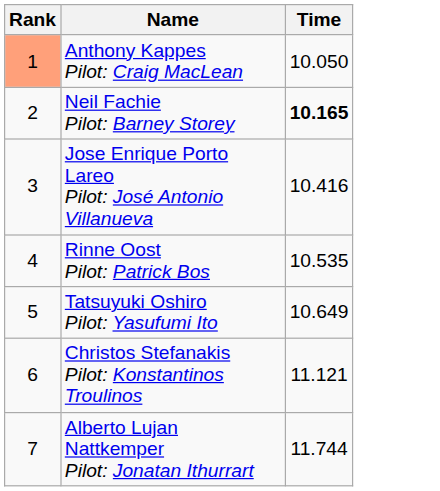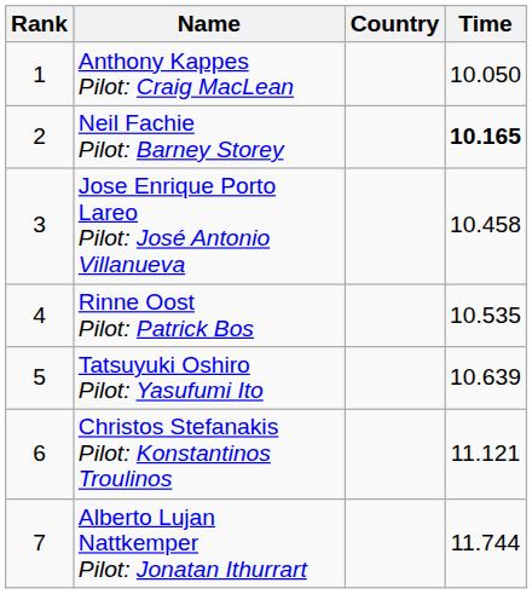+ column: Country
Anthony Kappes Pilot: Craig MacLean | Rank: lightsalmon background -> no background
Jose Enrique Porto Lareo Pilot: José Antonio Villanueva | Time: 10.416 -> 10.458
Tatsuyuki Oshiro Pilot: Yasufumi Ito | Time: 10.649 -> 10.639
